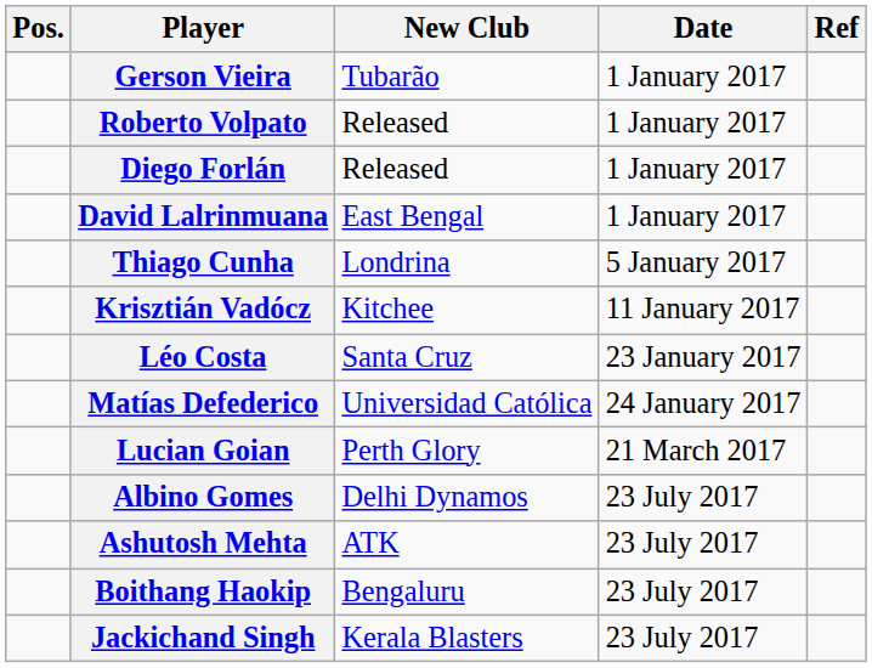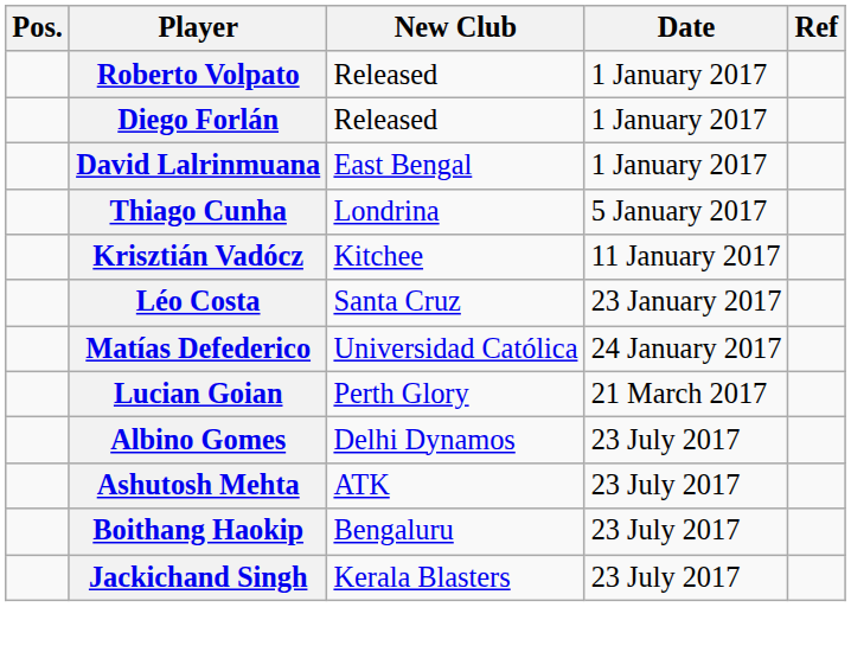- row: Gerson Vieira | Tubarão | 1 January 2017
